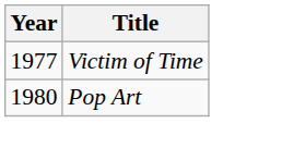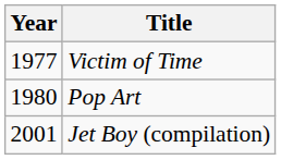+ row: 2001 | Jet Boy (compilation)
